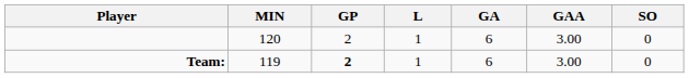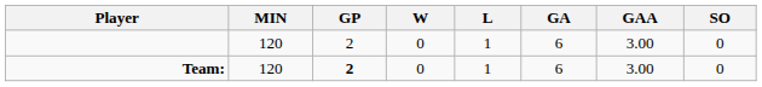+ column: W | 0 | 0
Team: | MIN: 119 -> 120
